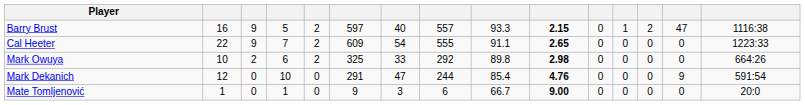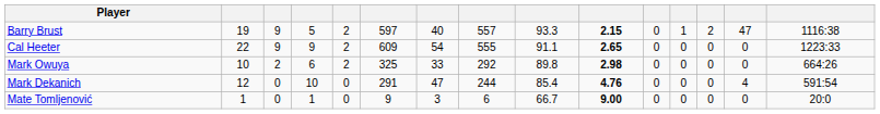Barry Brust | column 2: 16 -> 19
Cal Heeter | column 4: 7 -> 9
Mark Dekanich | column 14: 9 -> 4
